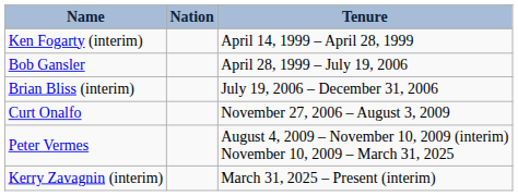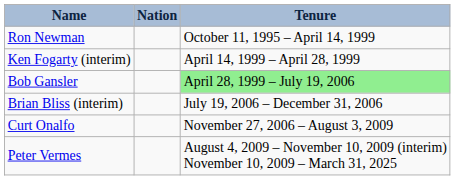+ row: Ron Newman | October 11, 1995 – April 14, 1999
Bob Gansler | Tenure: no background -> lightgreen background
- row: Kerry Zavagnin (interim) | March 31, 2025 – Present (interim)
